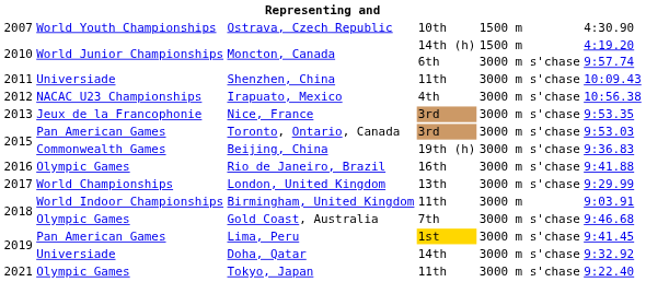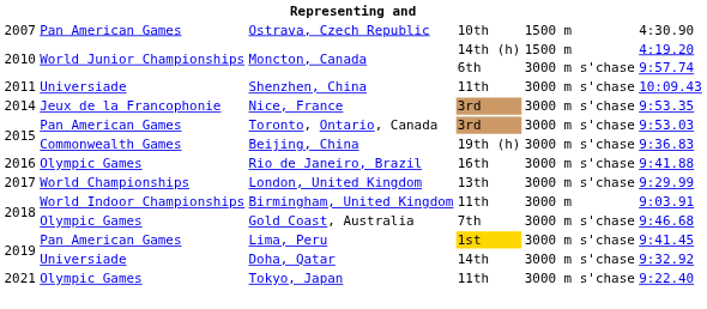Ostrava, Czech Republic | column 2: World Youth Championships -> Pan American Games
- row: 2012 | NACAC U23 Championships | Irapuato, Mexico | 4th | 3000 m s'chase | 10:56.38
Nice, France | column 1: 2013 -> 2014
